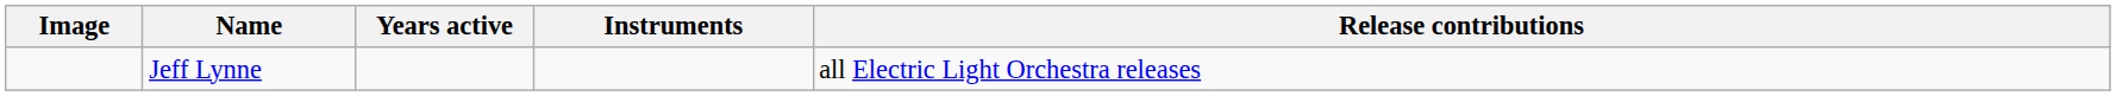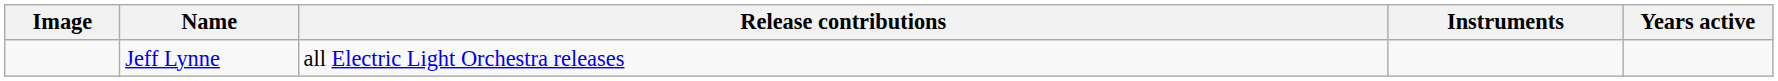columns swapped: Years active <-> Release contributions
